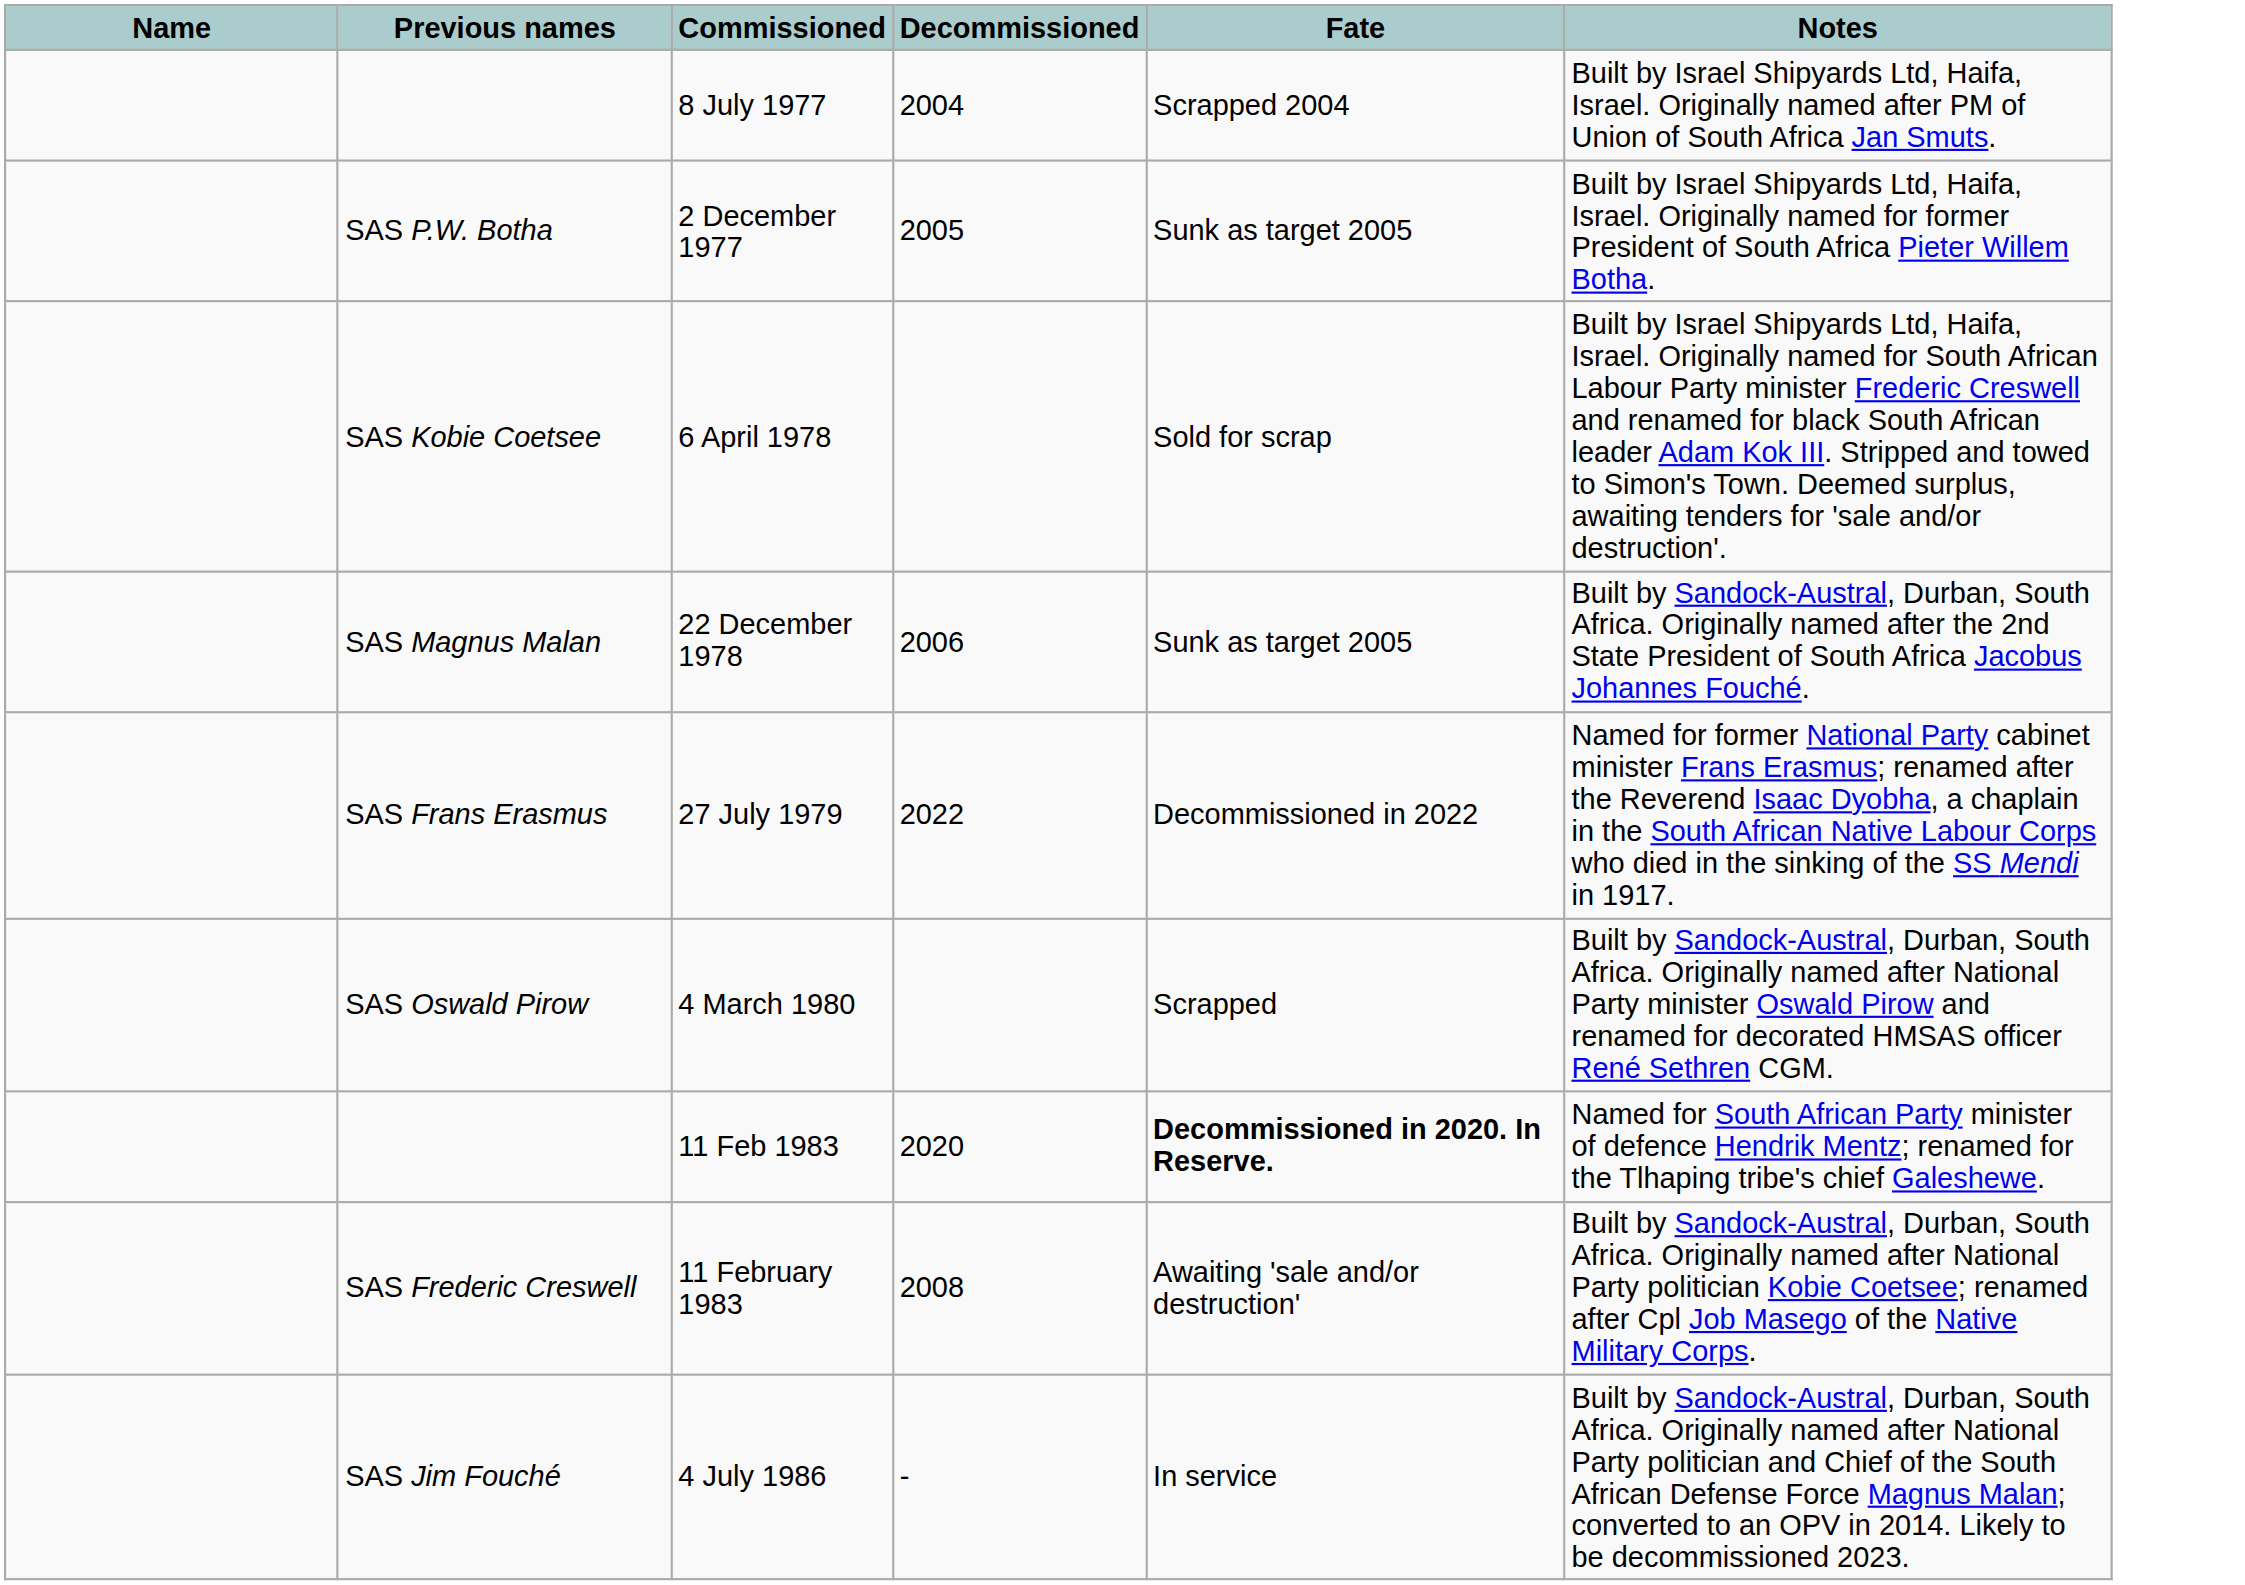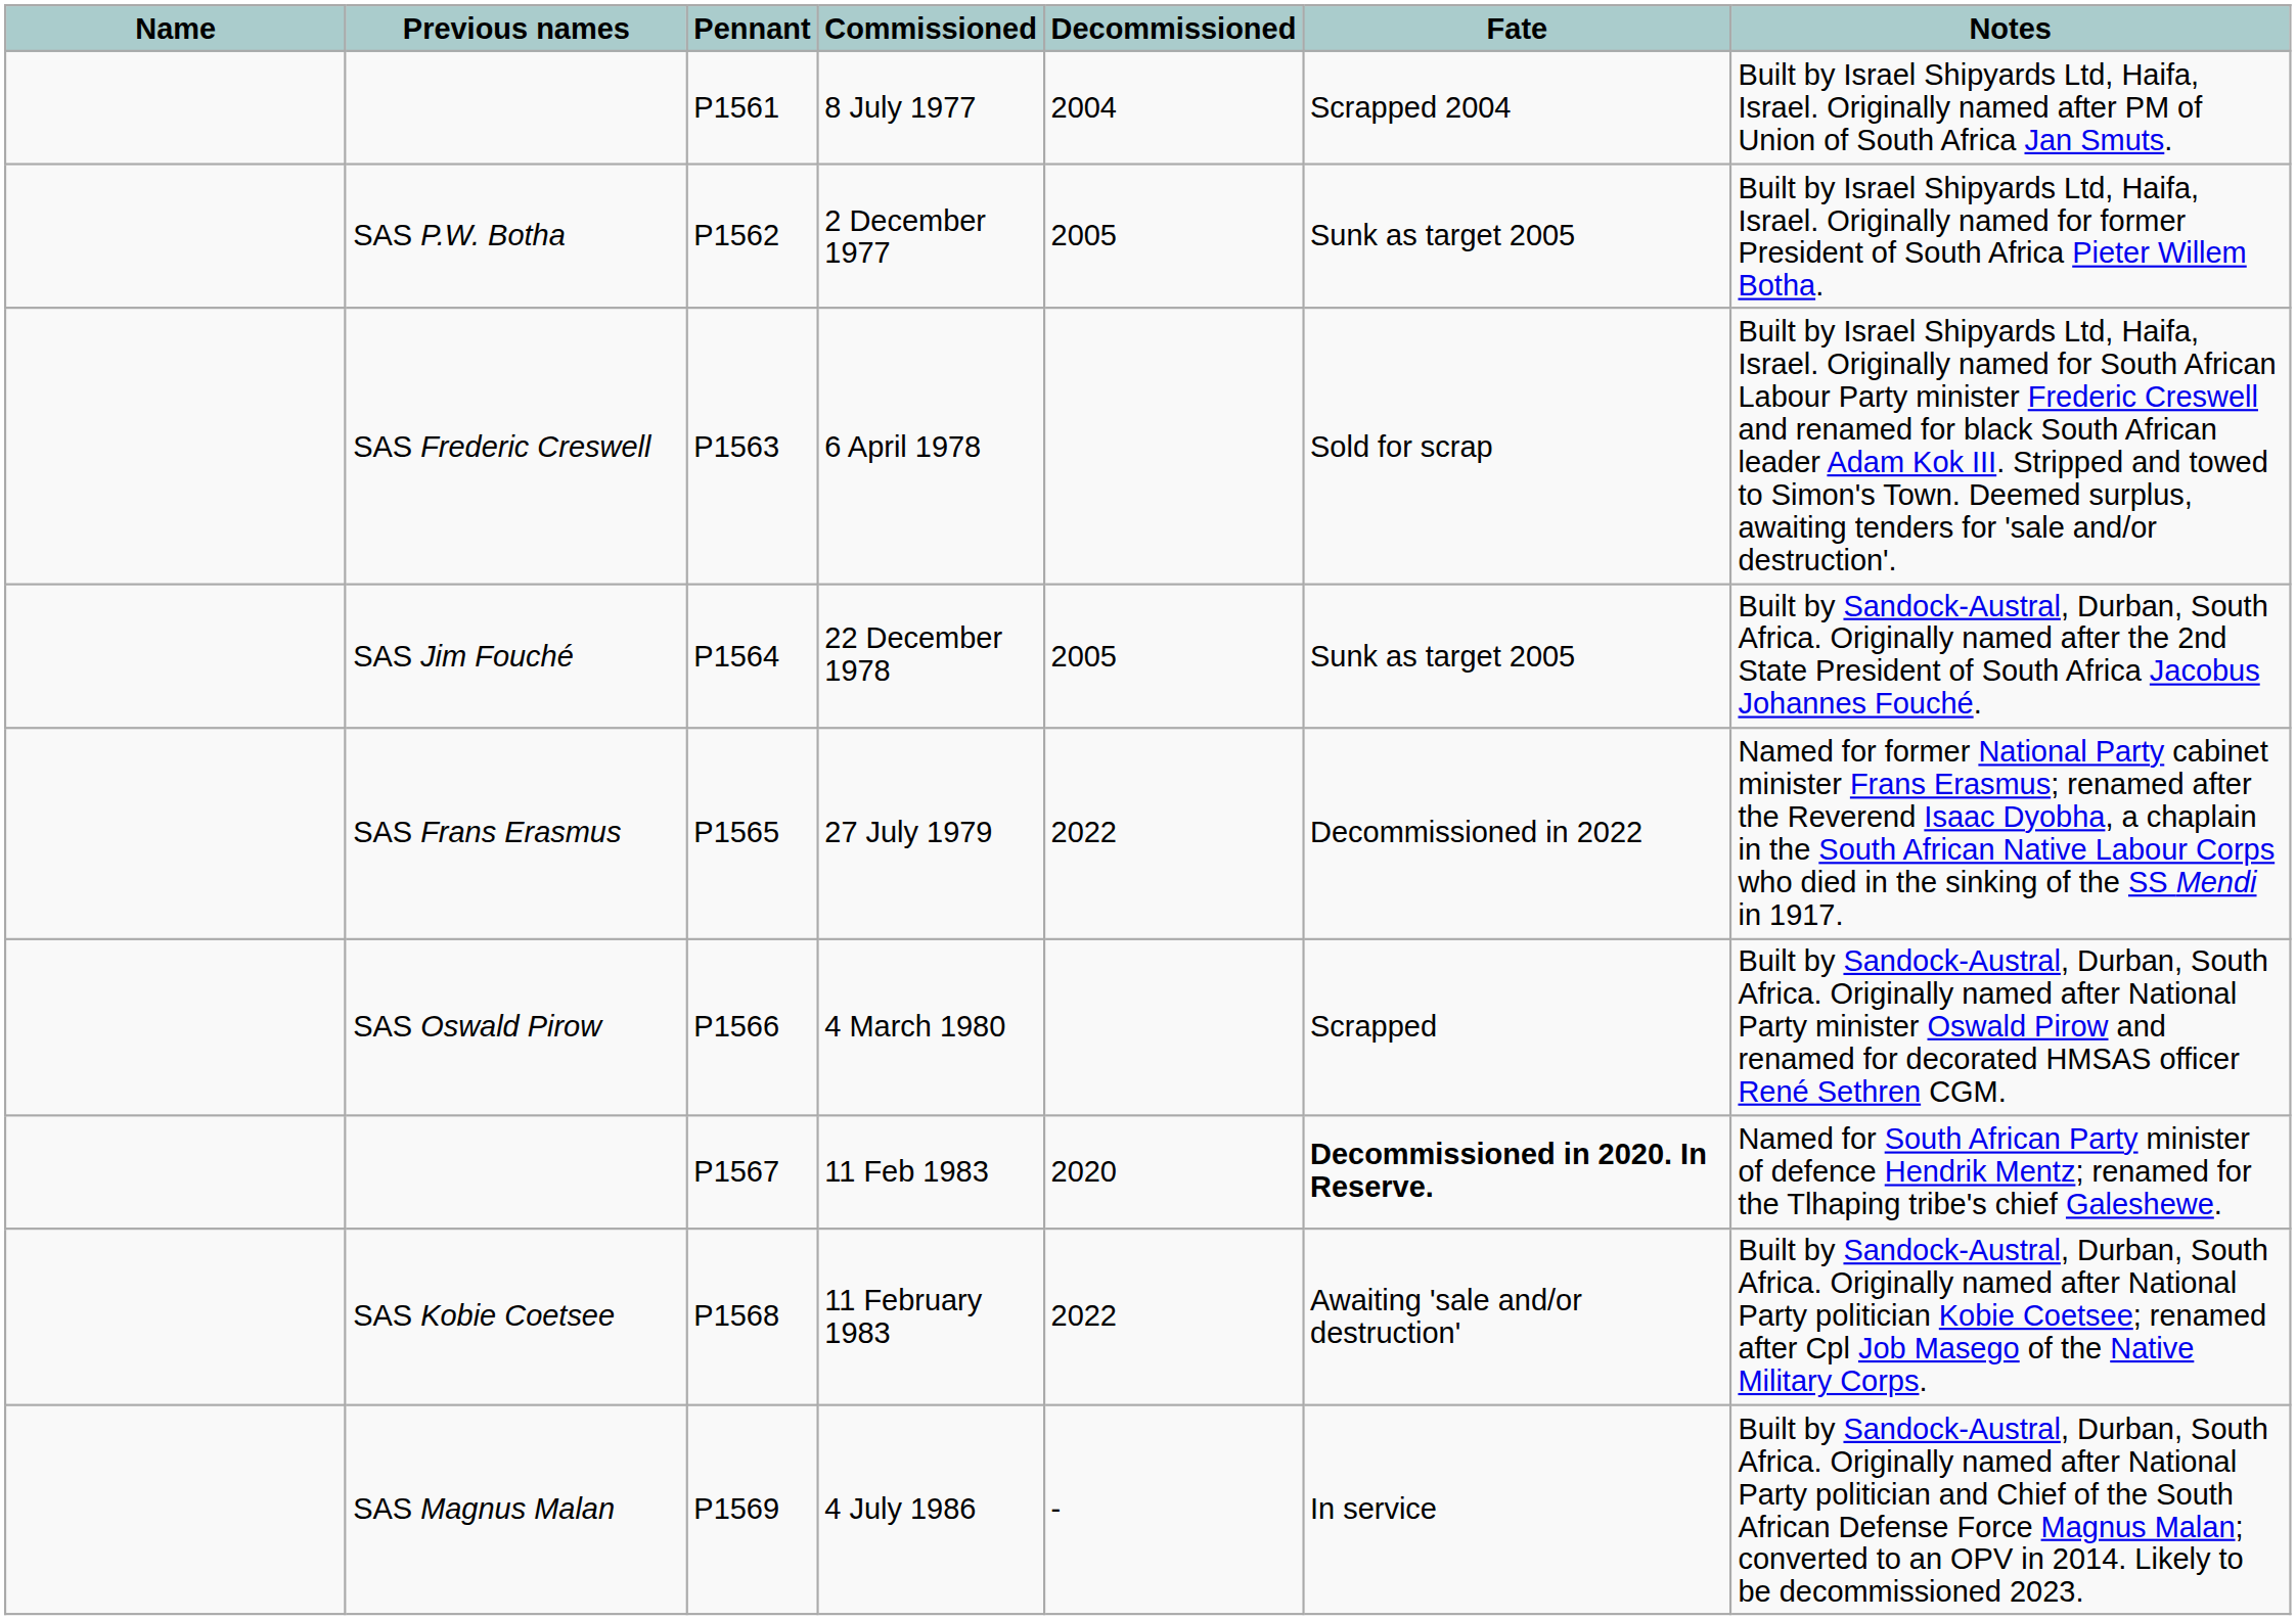+ column: Pennant | P1561 | P1562 | P1563 | P1564 | P1565 | P1566 | P1567 | P1568 | P1569
6 April 1978 | Previous names: SAS Kobie Coetsee -> SAS Frederic Creswell
22 December 1978 | Previous names: SAS Magnus Malan -> SAS Jim Fouché
22 December 1978 | Decommissioned: 2006 -> 2005
11 February 1983 | Previous names: SAS Frederic Creswell -> SAS Kobie Coetsee
11 February 1983 | Decommissioned: 2008 -> 2022
4 July 1986 | Previous names: SAS Jim Fouché -> SAS Magnus Malan
